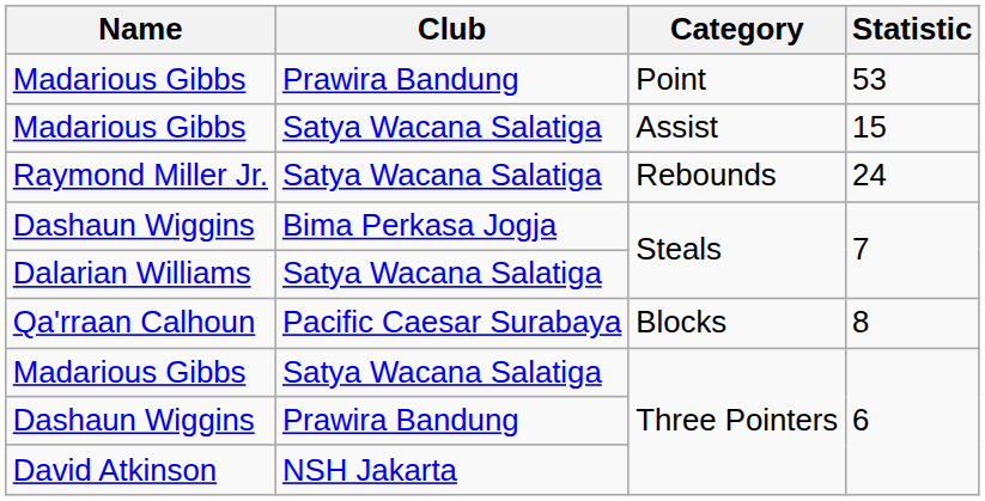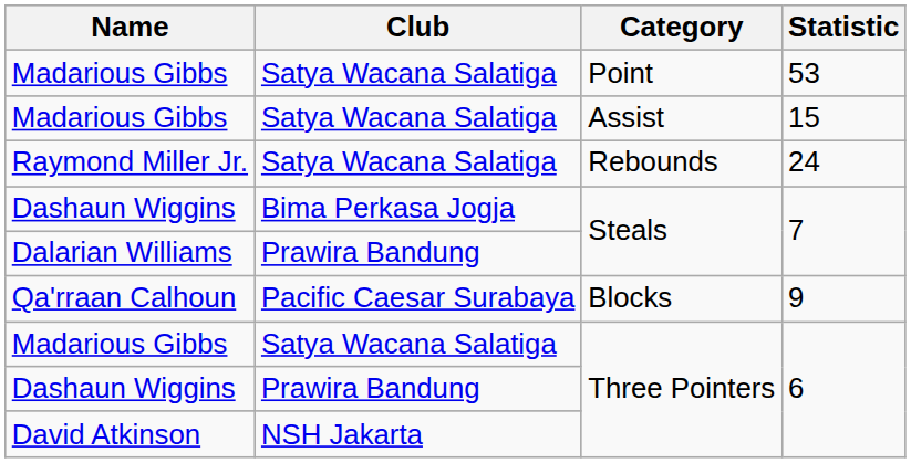Madarious Gibbs / Point | Club: Prawira Bandung -> Satya Wacana Salatiga
Dalarian Williams | Club: Satya Wacana Salatiga -> Prawira Bandung
Qa'rraan Calhoun | Statistic: 8 -> 9
